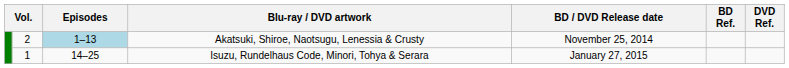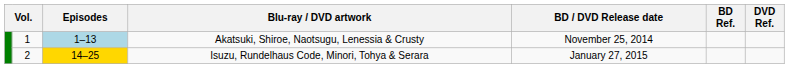Akatsuki, Shiroe, Naotsugu, Lenessia & Crusty | column 2: 2 -> 1
Isuzu, Rundelhaus Code, Minori, Tohya & Serara | column 2: 1 -> 2
Isuzu, Rundelhaus Code, Minori, Tohya & Serara | Episodes: no background -> gold background
